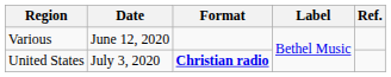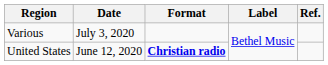Various | Date: June 12, 2020 -> July 3, 2020
United States | Date: July 3, 2020 -> June 12, 2020
